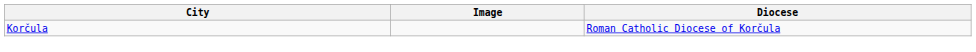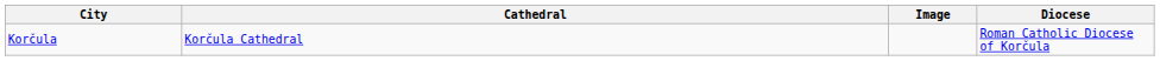+ column: Cathedral | Korčula Cathedral
